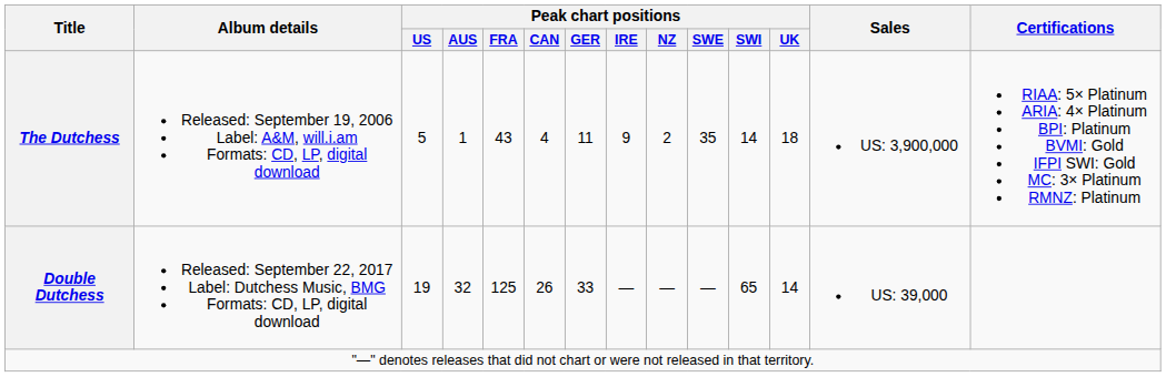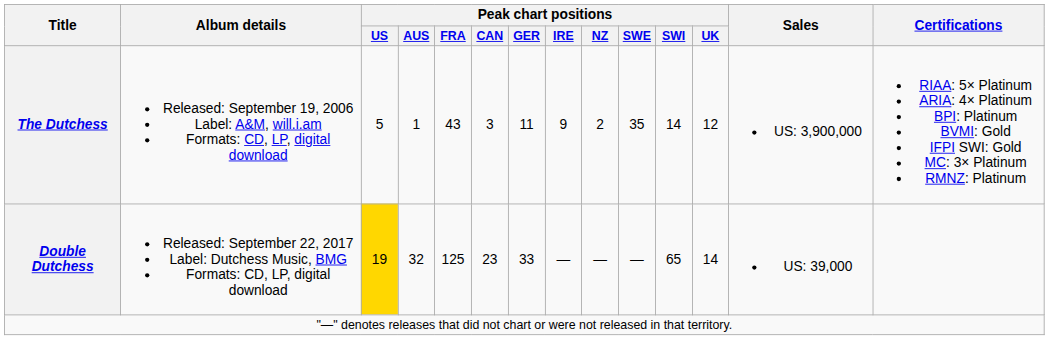The Dutchess | Peak chart positions / CAN: 4 -> 3
The Dutchess | Peak chart positions / UK: 18 -> 12
Double Dutchess | Peak chart positions / US: no background -> gold background
Double Dutchess | Peak chart positions / CAN: 26 -> 23
